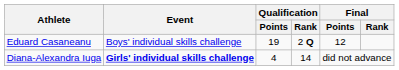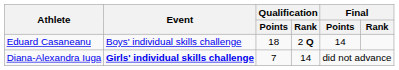Eduard Casaneanu | Qualification / Points: 19 -> 18
Eduard Casaneanu | Final / Points: 12 -> 14
Diana-Alexandra Iuga | Qualification / Points: 4 -> 7
